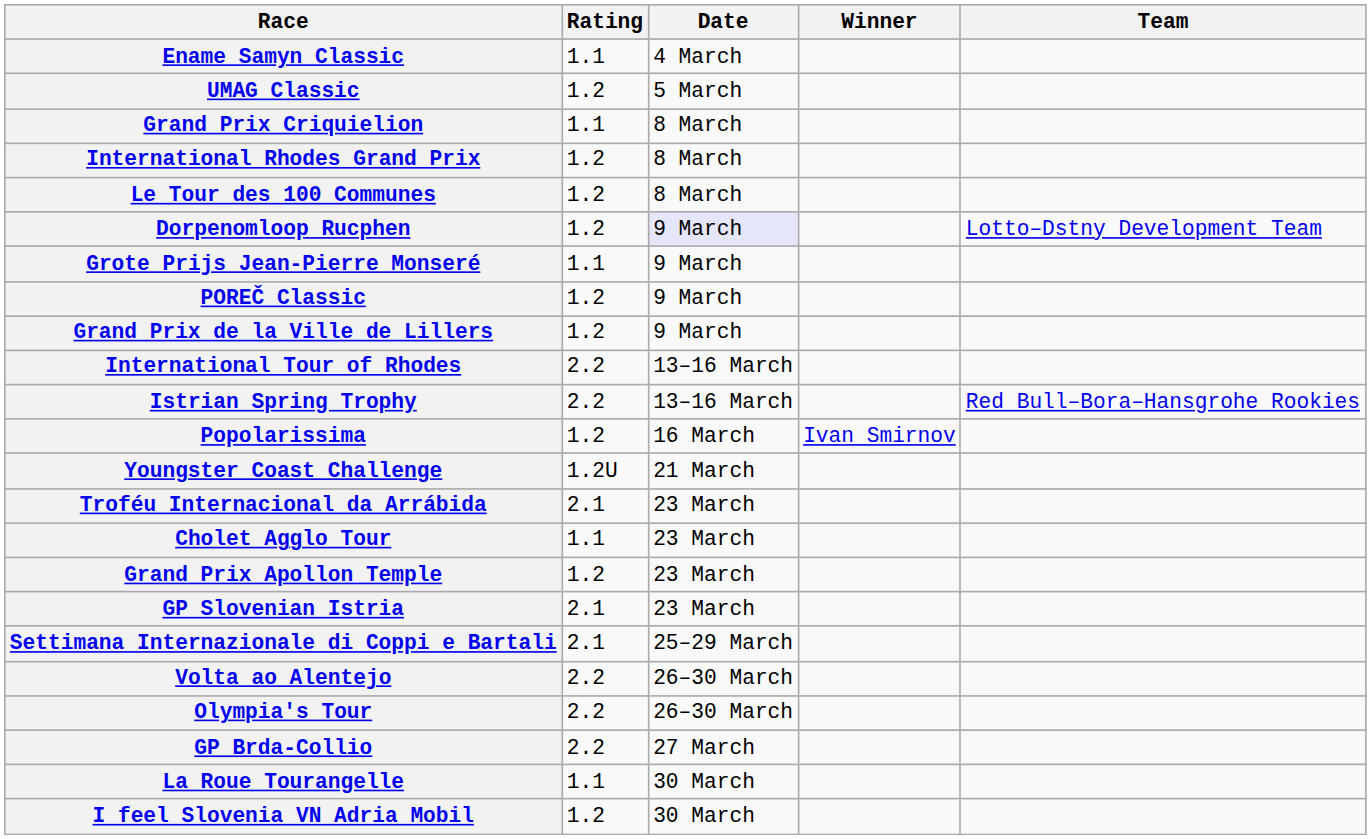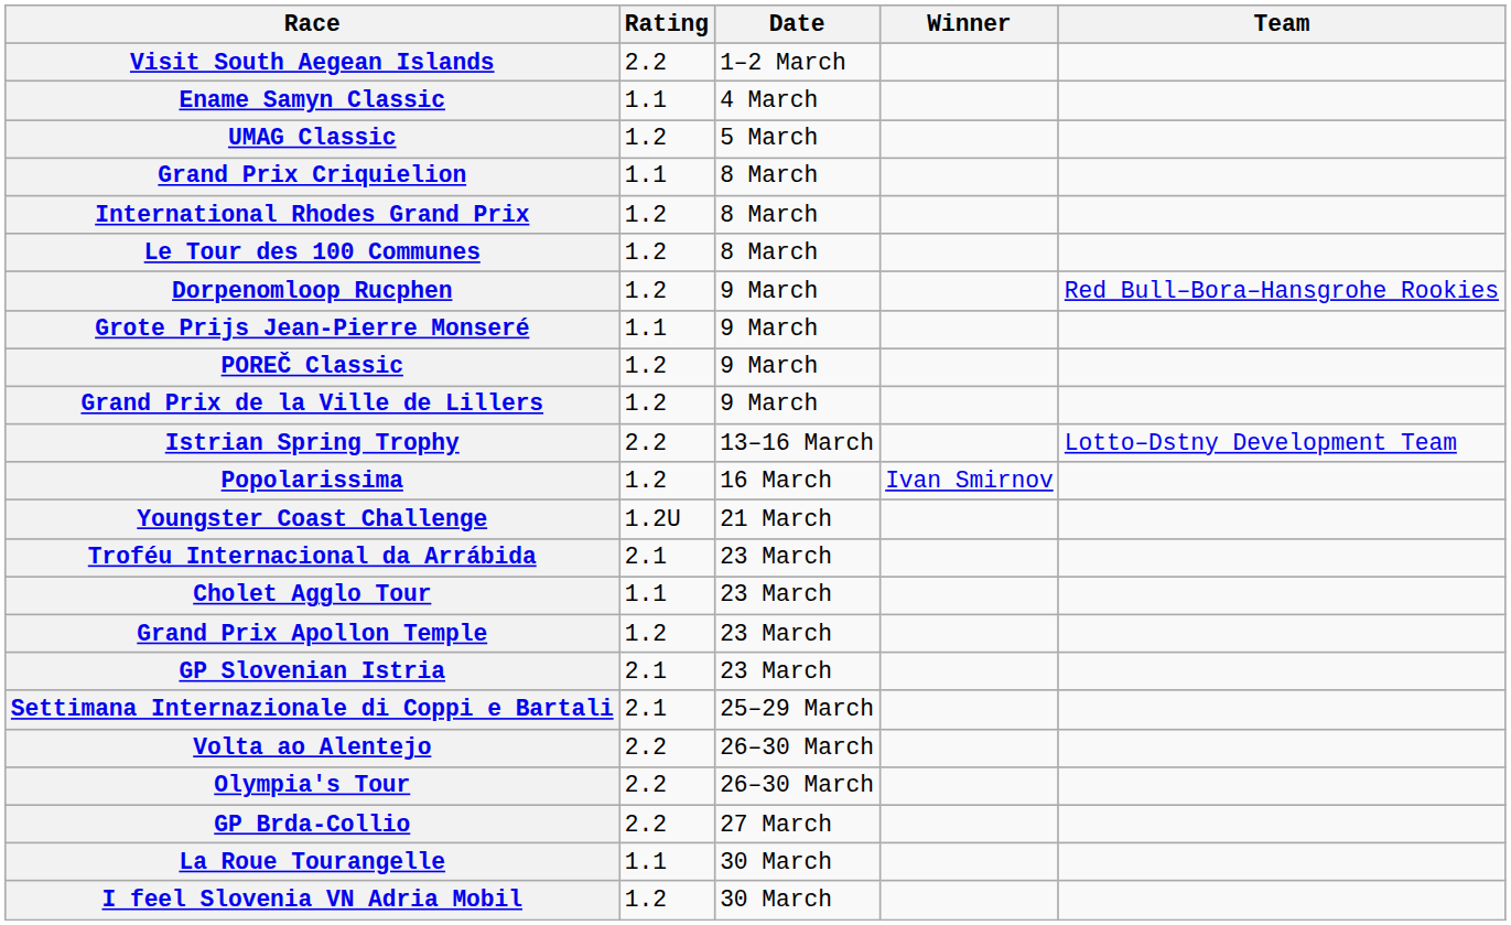+ row: Visit South Aegean Islands | 2.2 | 1–2 March
Dorpenomloop Rucphen | Date: lavender background -> no background
Dorpenomloop Rucphen | Team: Lotto–Dstny Development Team -> Red Bull–Bora–Hansgrohe Rookies
- row: International Tour of Rhodes | 2.2 | 13–16 March
Istrian Spring Trophy | Team: Red Bull–Bora–Hansgrohe Rookies -> Lotto–Dstny Development Team
